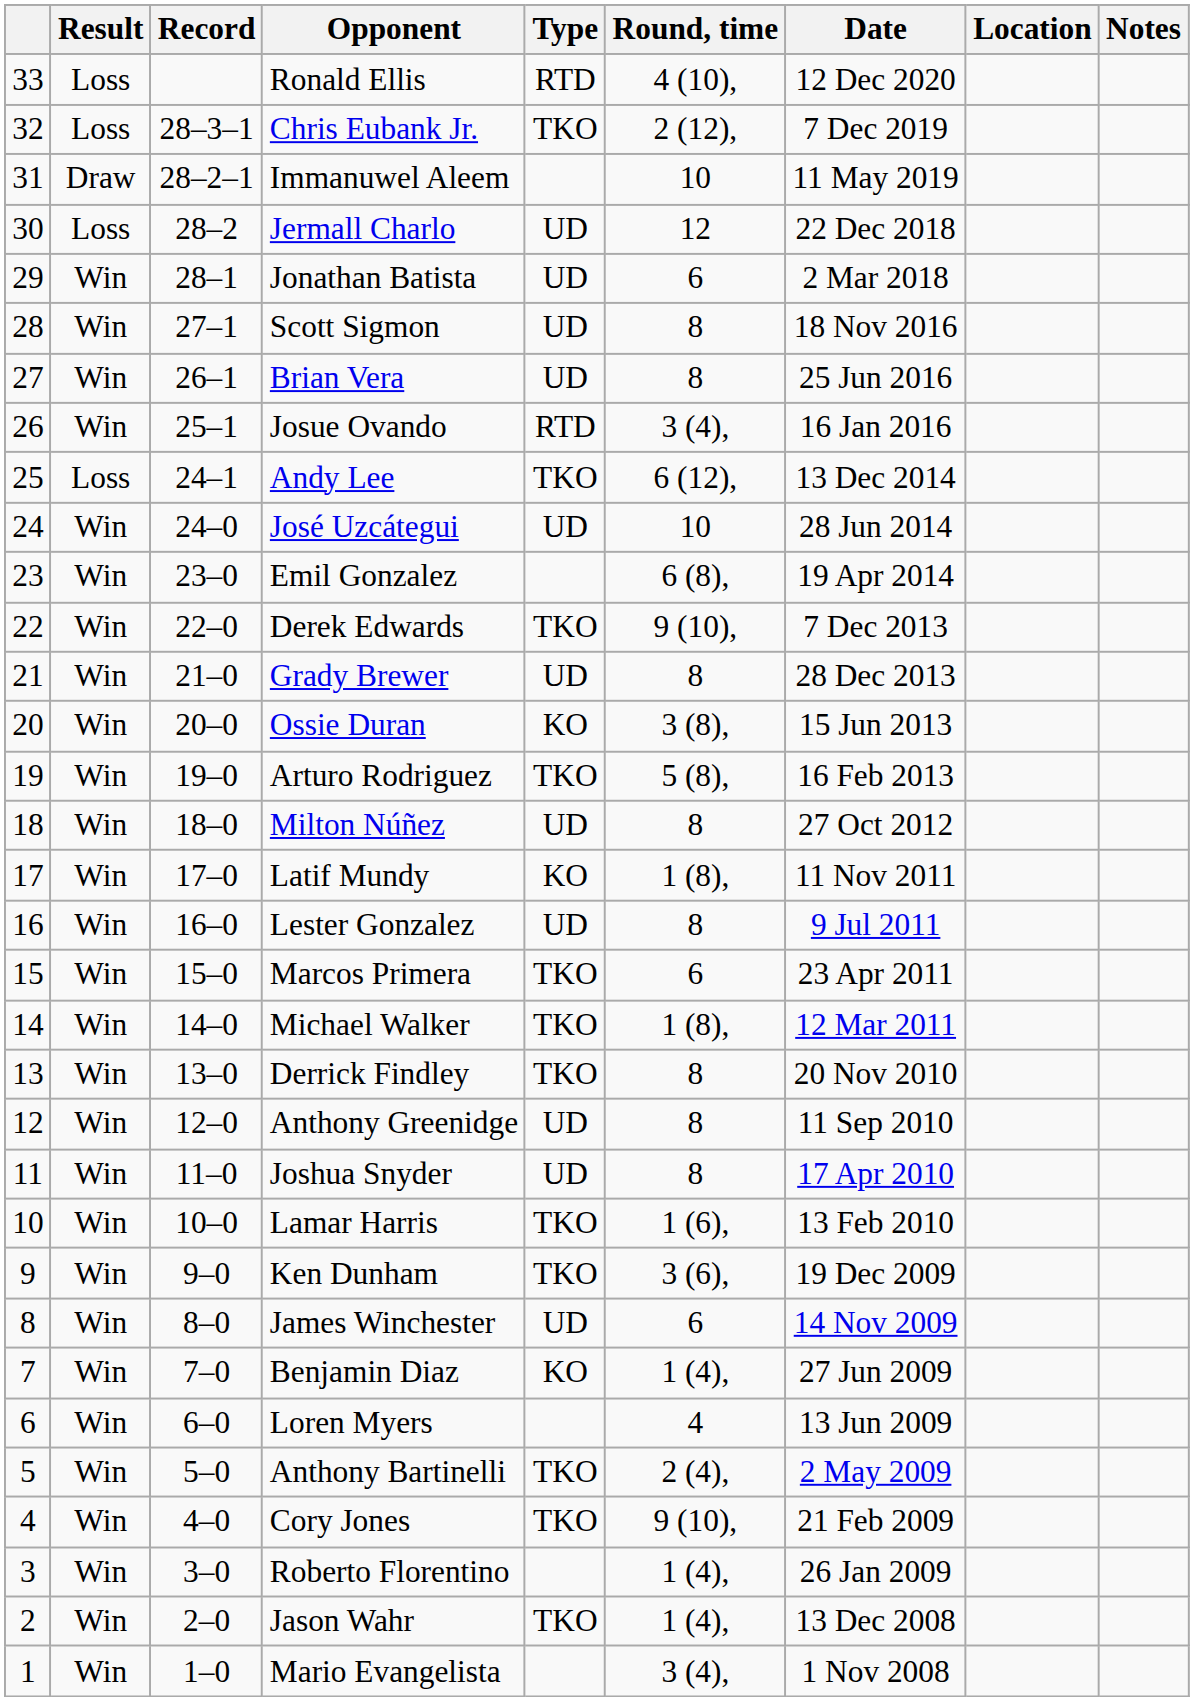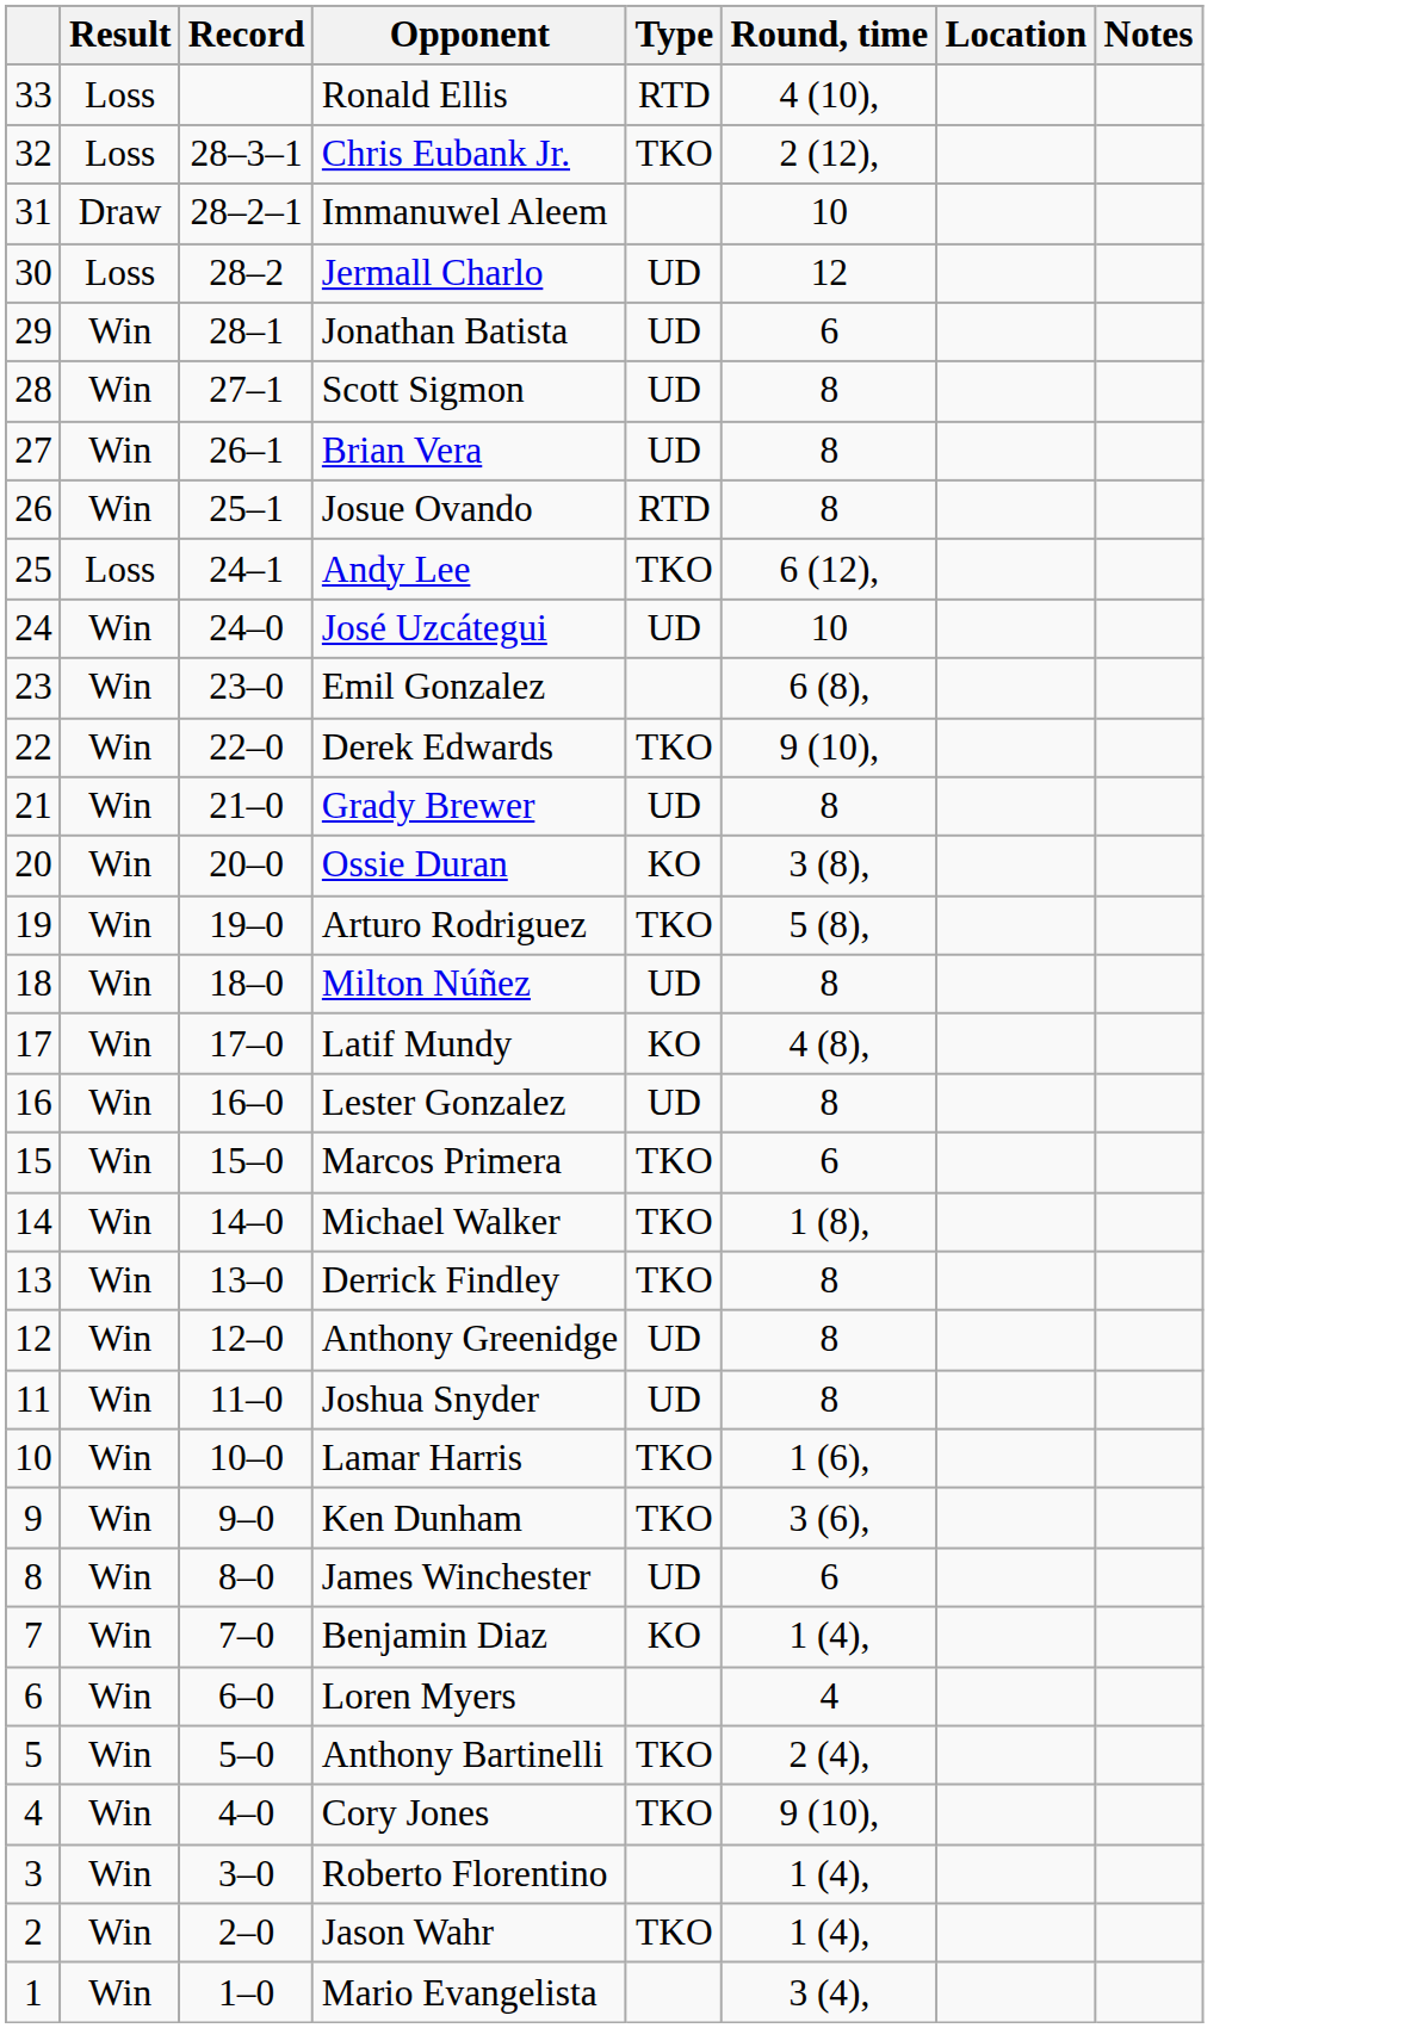- column: Date | 12 Dec 2020 | 7 Dec 2019 | 11 May 2019 | 22 Dec 2018 | 2 Mar 2018 | 18 Nov 2016 | 25 Jun 2016 | 16 Jan 2016 | 13 Dec 2014 | 28 Jun 2014 | 19 Apr 2014 | 7 Dec 2013 | 28 Dec 2013 | 15 Jun 2013 | 16 Feb 2013 | 27 Oct 2012 | 11 Nov 2011 | 9 Jul 2011 | 23 Apr 2011 | 12 Mar 2011 | 20 Nov 2010 | 11 Sep 2010 | 17 Apr 2010 | 13 Feb 2010 | 19 Dec 2009 | 14 Nov 2009 | 27 Jun 2009 | 13 Jun 2009 | 2 May 2009 | 21 Feb 2009 | 26 Jan 2009 | 13 Dec 2008 | 1 Nov 2008
Josue Ovando | Round, time: 3 (4), -> 8
Latif Mundy | Round, time: 1 (8), -> 4 (8),
